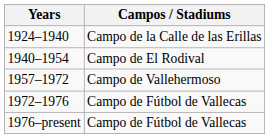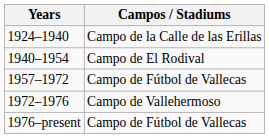1957–1972 | Campos / Stadiums: Campo de Vallehermoso -> Campo de Fútbol de Vallecas
1972–1976 | Campos / Stadiums: Campo de Fútbol de Vallecas -> Campo de Vallehermoso
